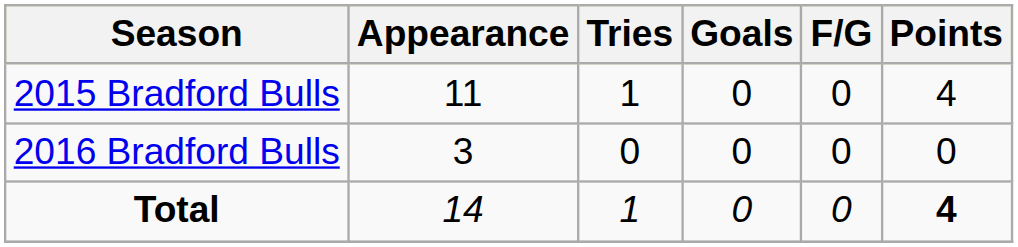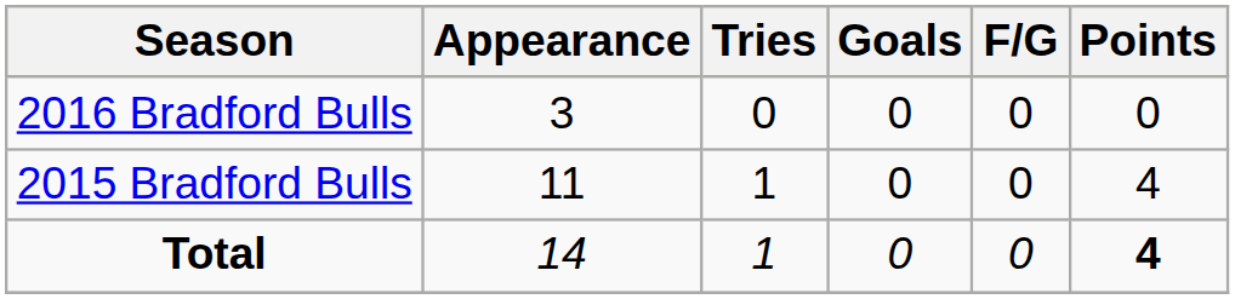rows swapped: 2015 Bradford Bulls <-> 2016 Bradford Bulls
